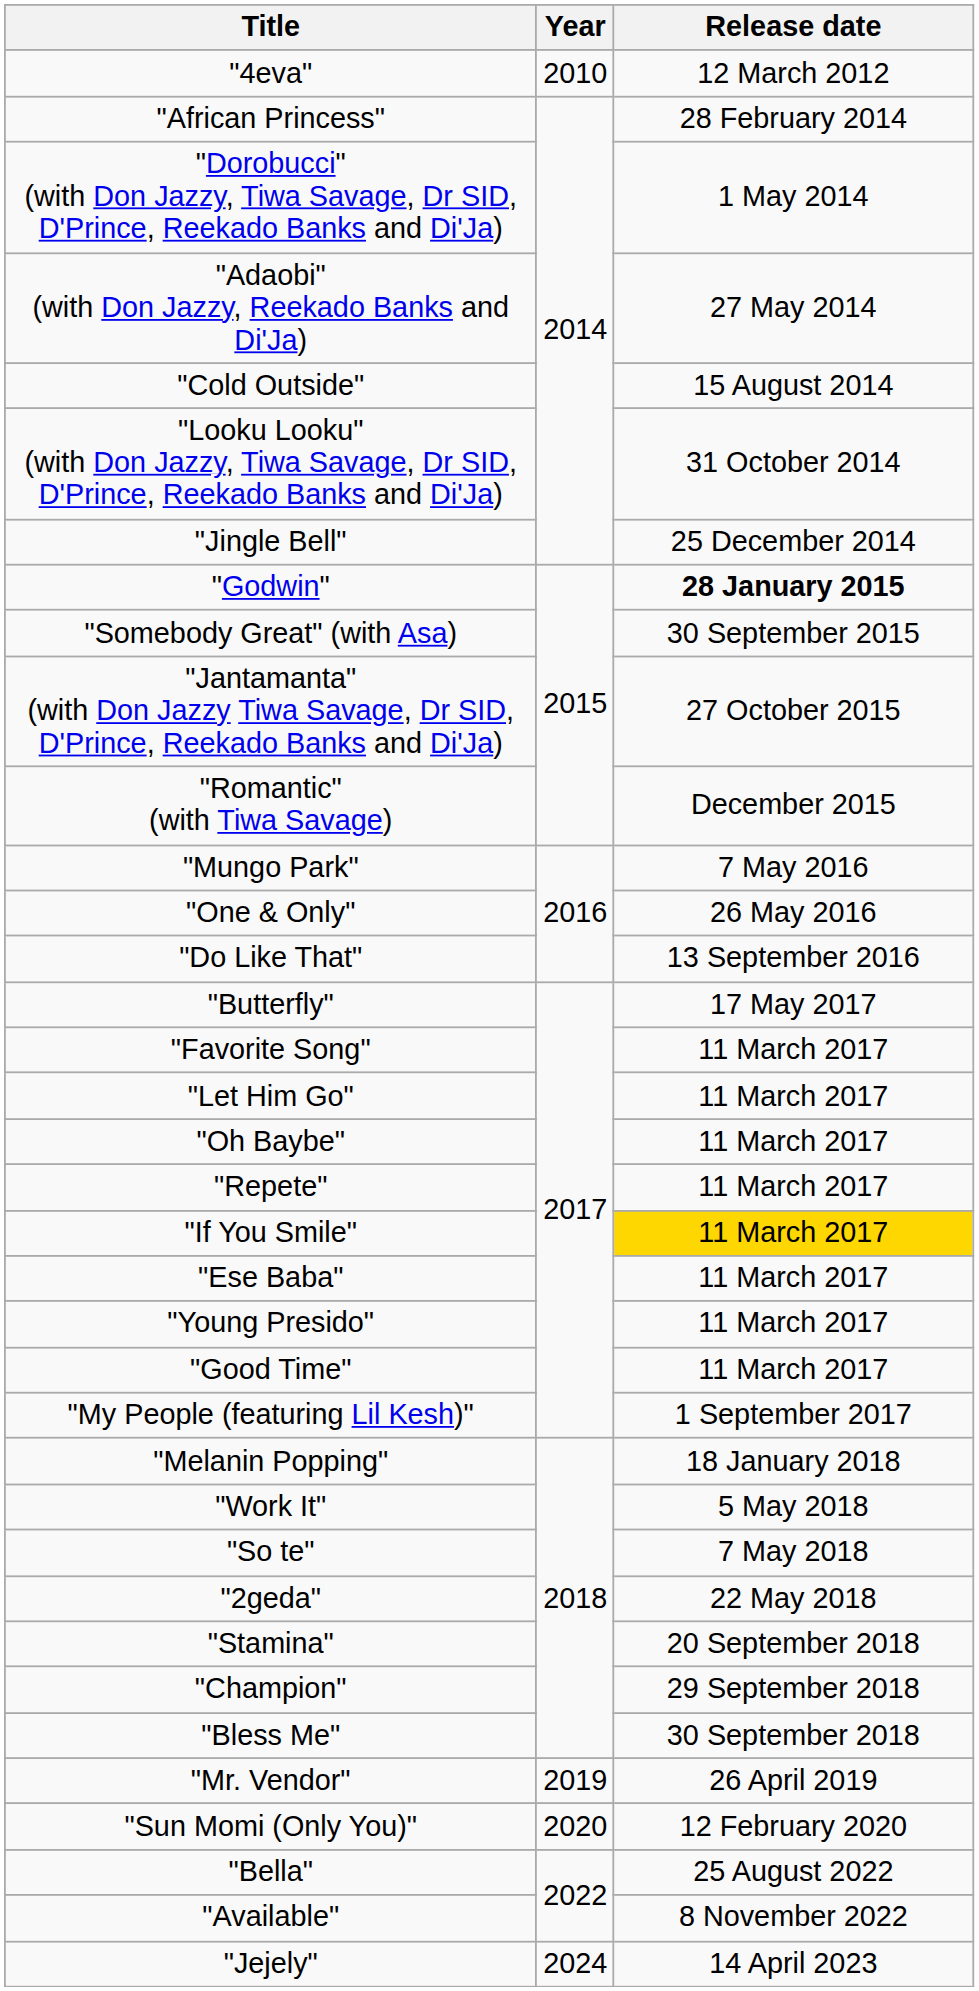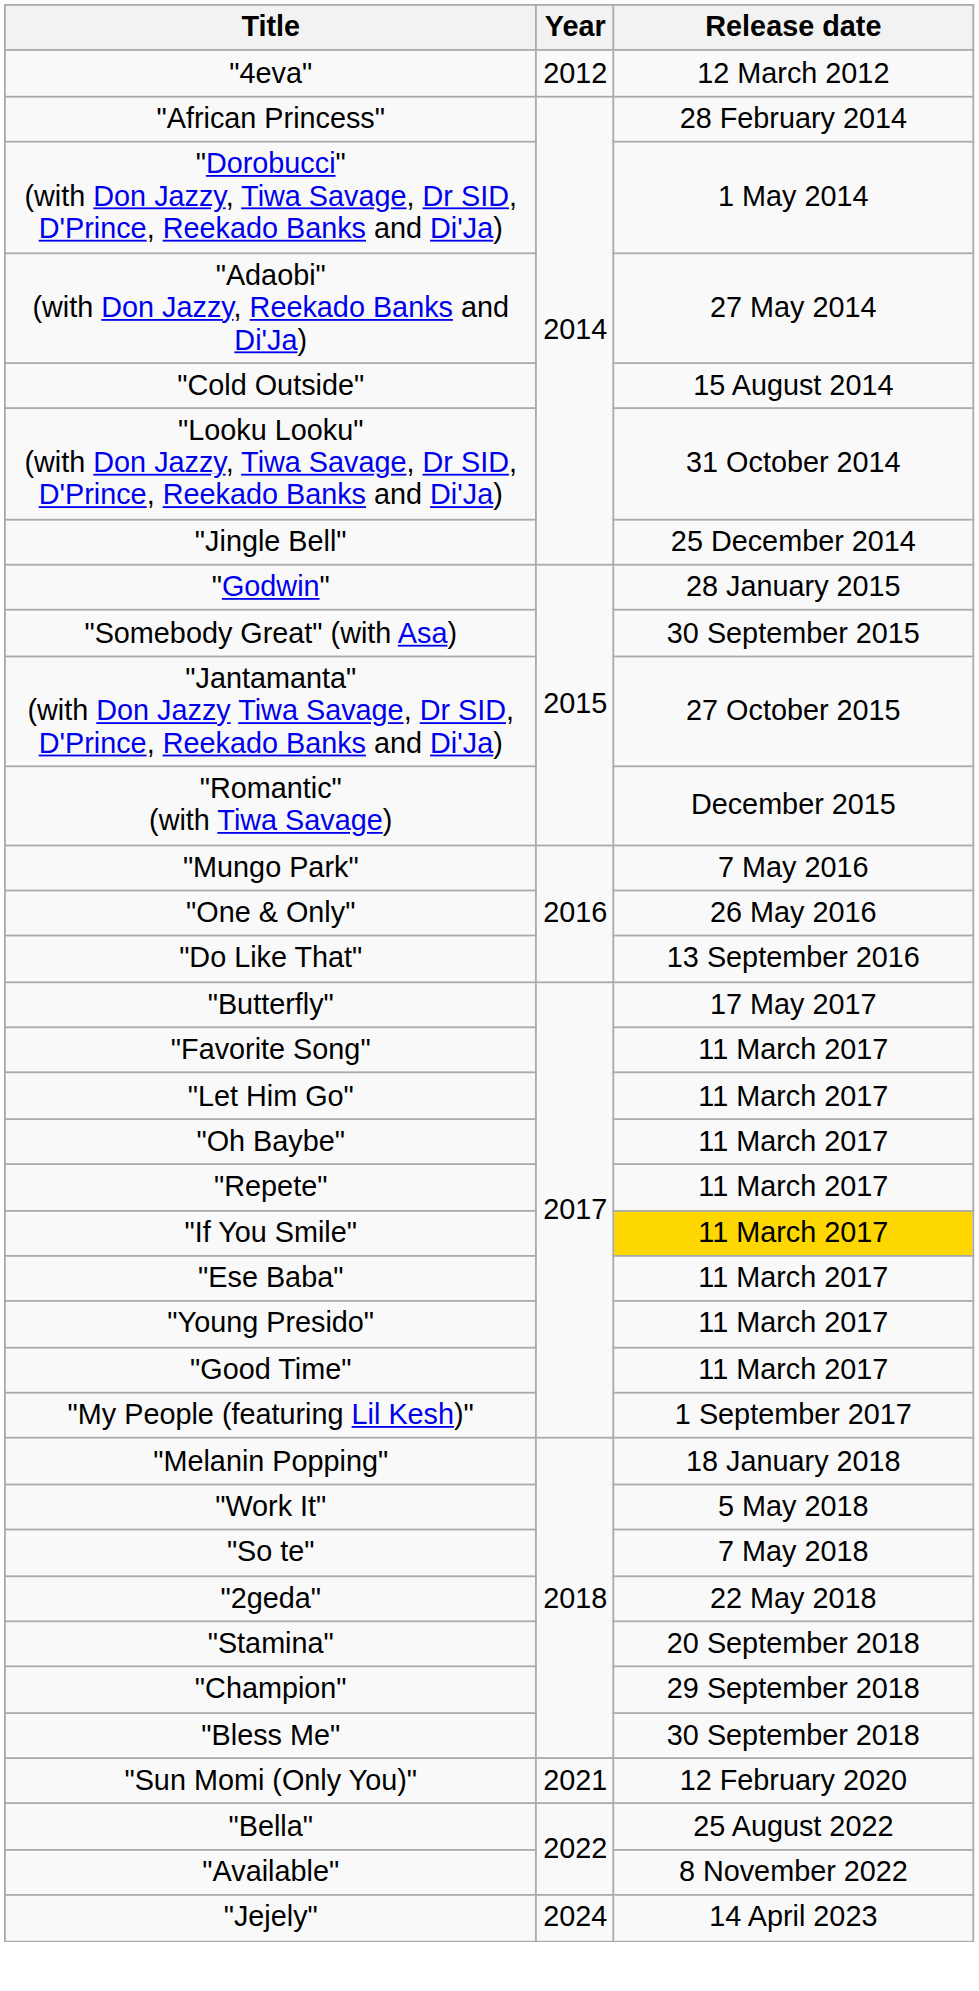"4eva" | Year: 2010 -> 2012
"Godwin" | Release date: bold -> normal
- row: "Mr. Vendor" | 2019 | 26 April 2019
"Sun Momi (Only You)" | Year: 2020 -> 2021
